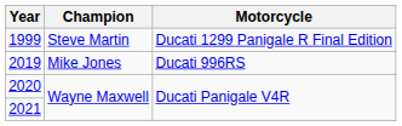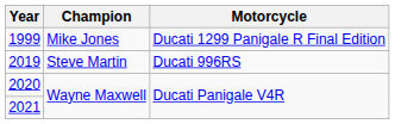1999 | Champion: Steve Martin -> Mike Jones
2019 | Champion: Mike Jones -> Steve Martin
